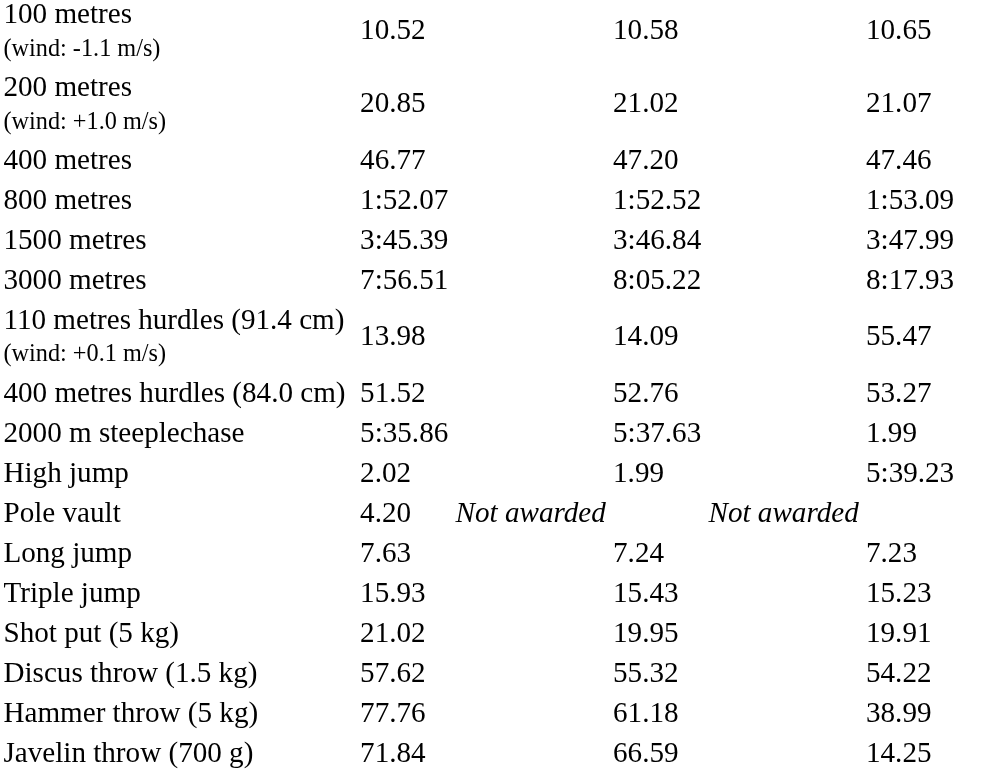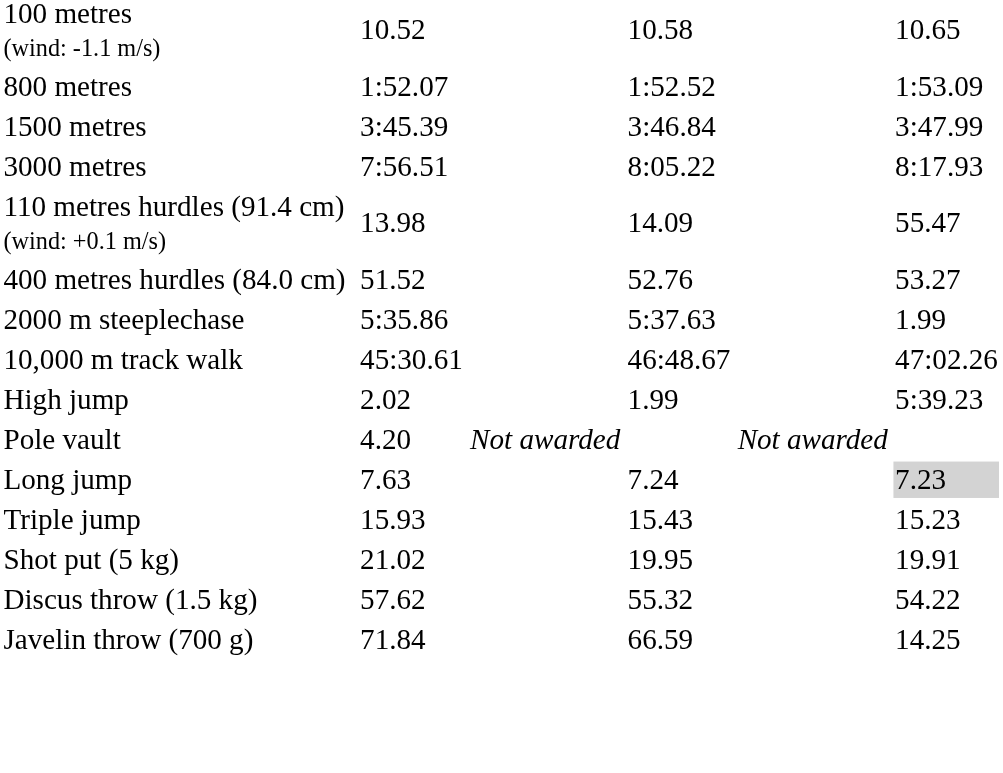- row: 200 metres (wind: +1.0 m/s) | 20.85 | 21.02 | 21.07
- row: 400 metres | 46.77 | 47.20 | 47.46
+ row: 10,000 m track walk | 45:30.61 | 46:48.67 | 47:02.26
Long jump | column 7: no background -> lightgrey background
- row: Hammer throw (5 kg) | 77.76 | 61.18 | 38.99
